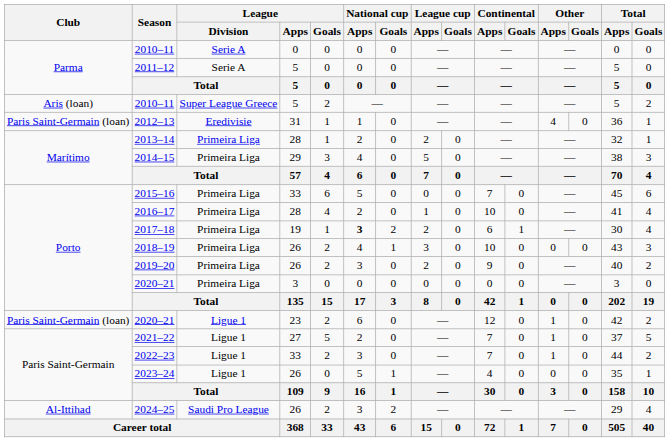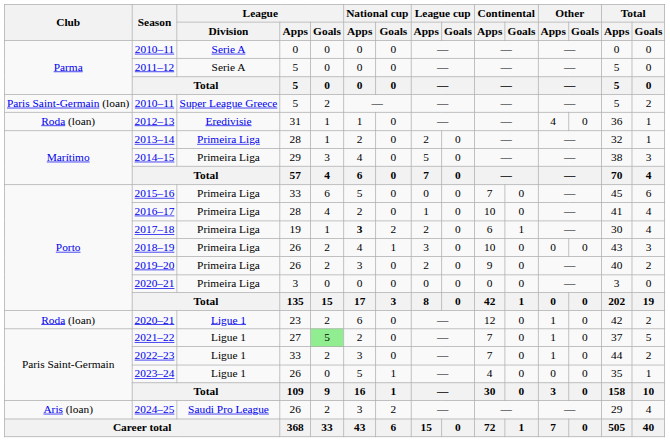2010–11 / 5 | Club: Aris (loan) -> Paris Saint-Germain (loan)
2012–13 | Club: Paris Saint-Germain (loan) -> Roda (loan)
2020–21 / 23 | Club: Paris Saint-Germain (loan) -> Roda (loan)
2021–22 | League / Goals: no background -> lightgreen background
2024–25 | Club: Al-Ittihad -> Aris (loan)
